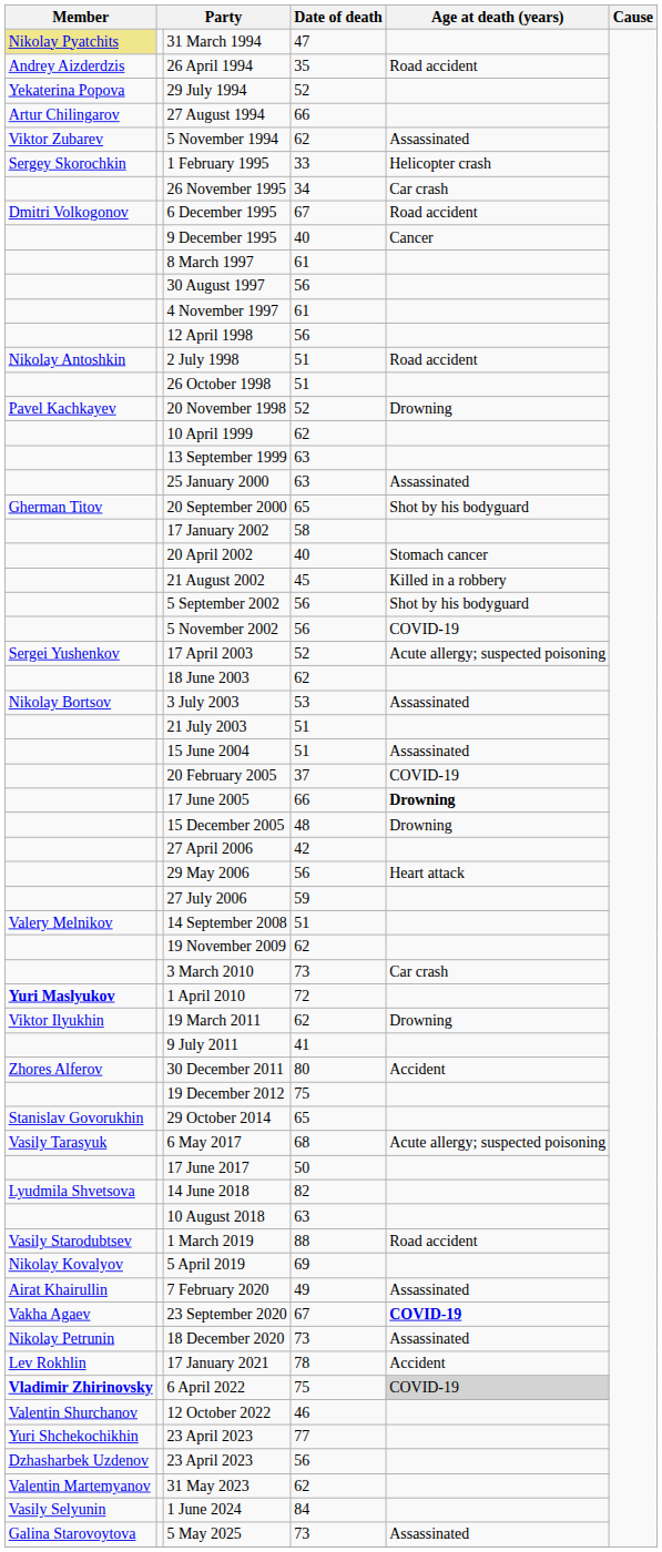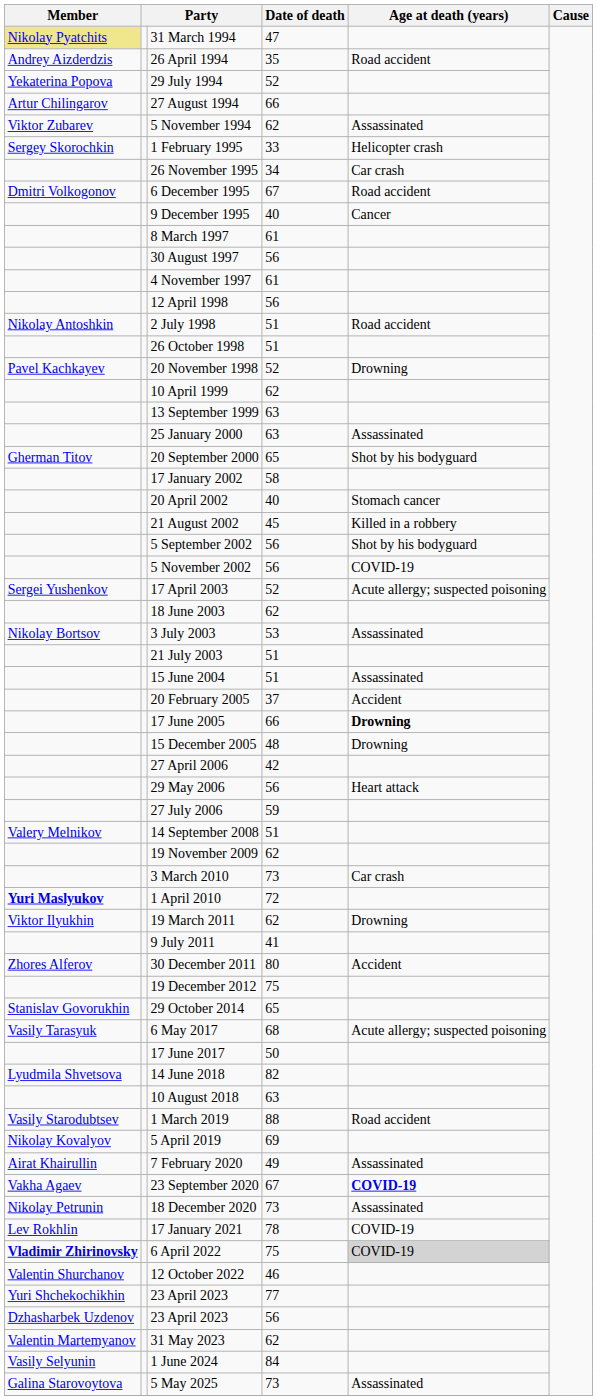20 February 2005 | Age at death (years): COVID-19 -> Accident
17 January 2021 | Age at death (years): Accident -> COVID-19
